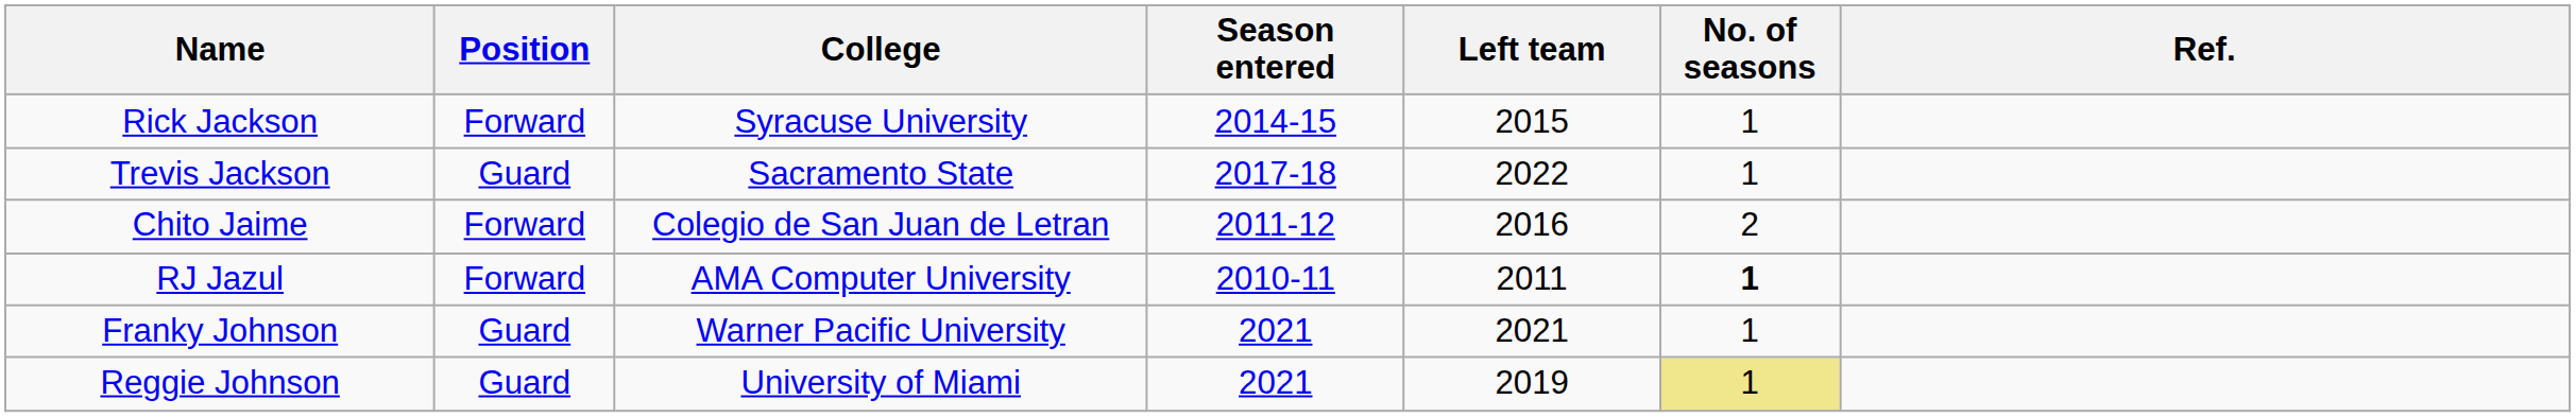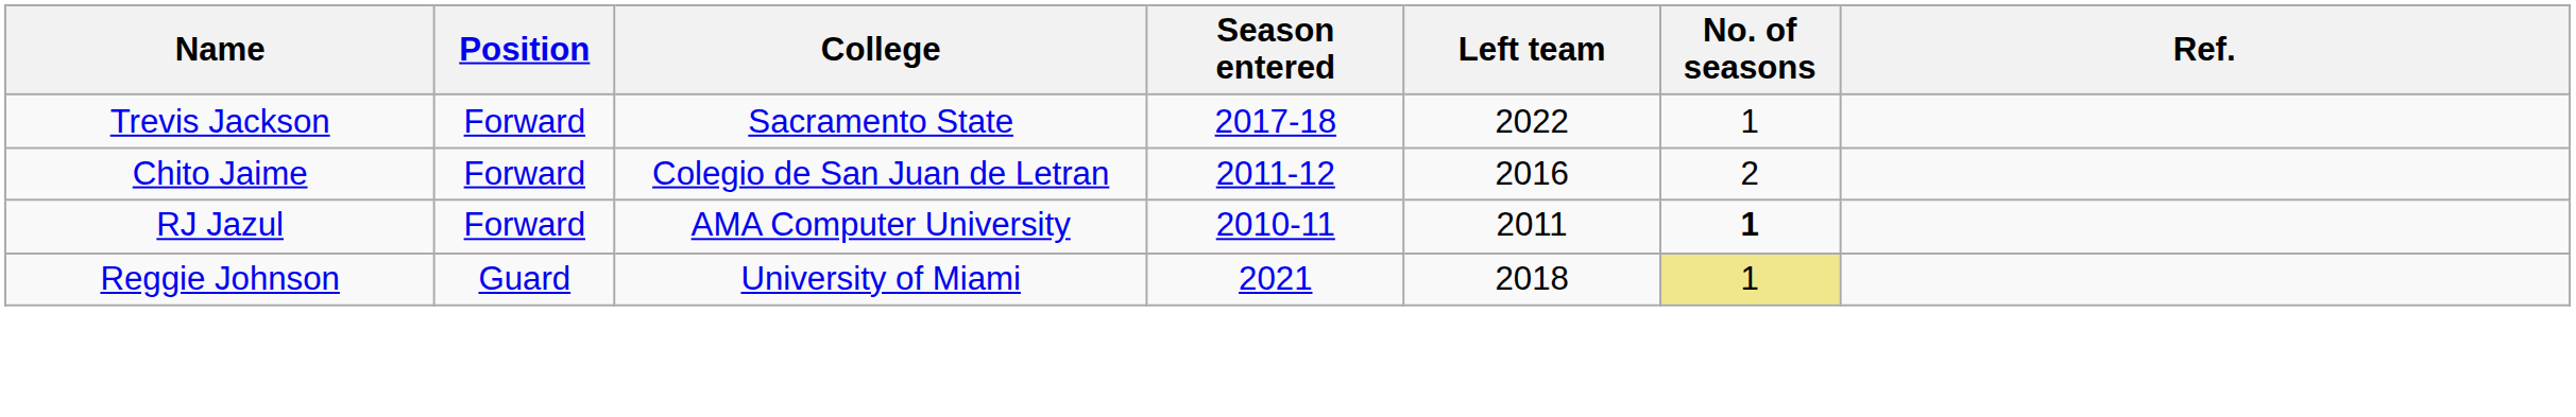- row: Rick Jackson | Forward | Syracuse University | 2014-15 | 2015 | 1
Trevis Jackson | Position: Guard -> Forward
- row: Franky Johnson | Guard | Warner Pacific University | 2021 | 2021 | 1
Reggie Johnson | Left team: 2019 -> 2018
